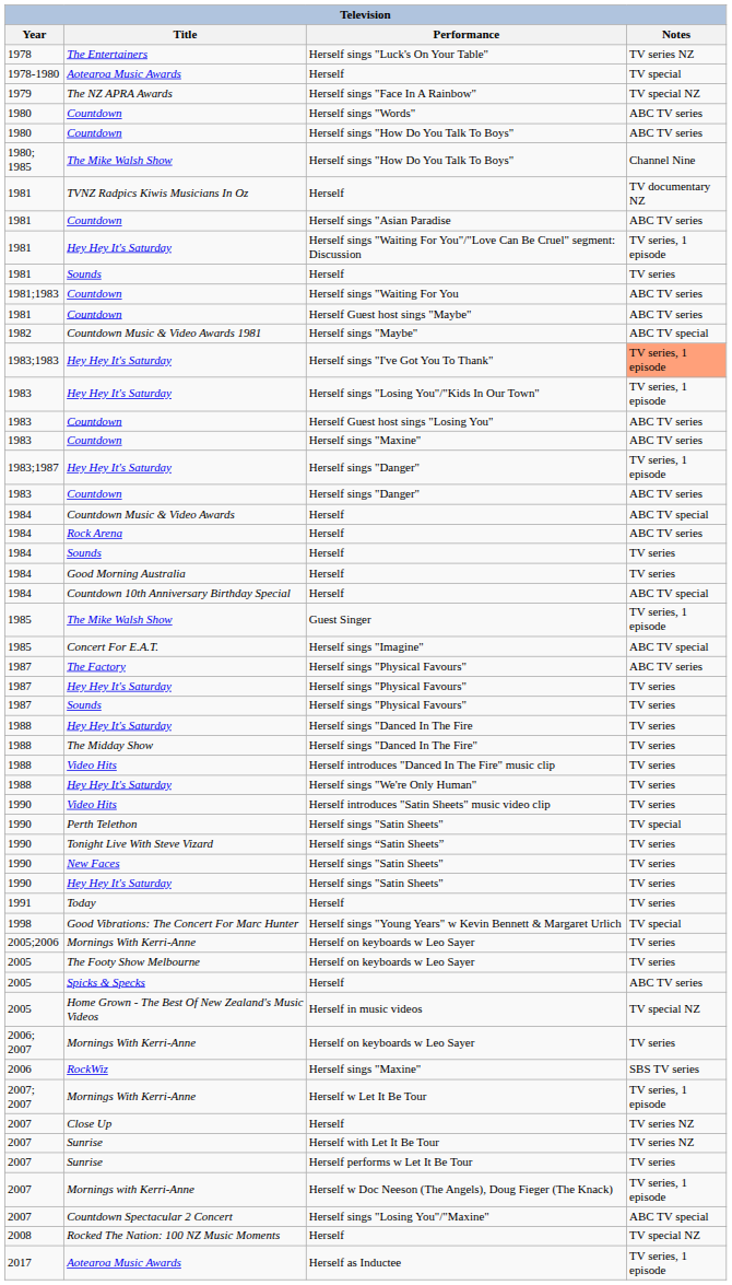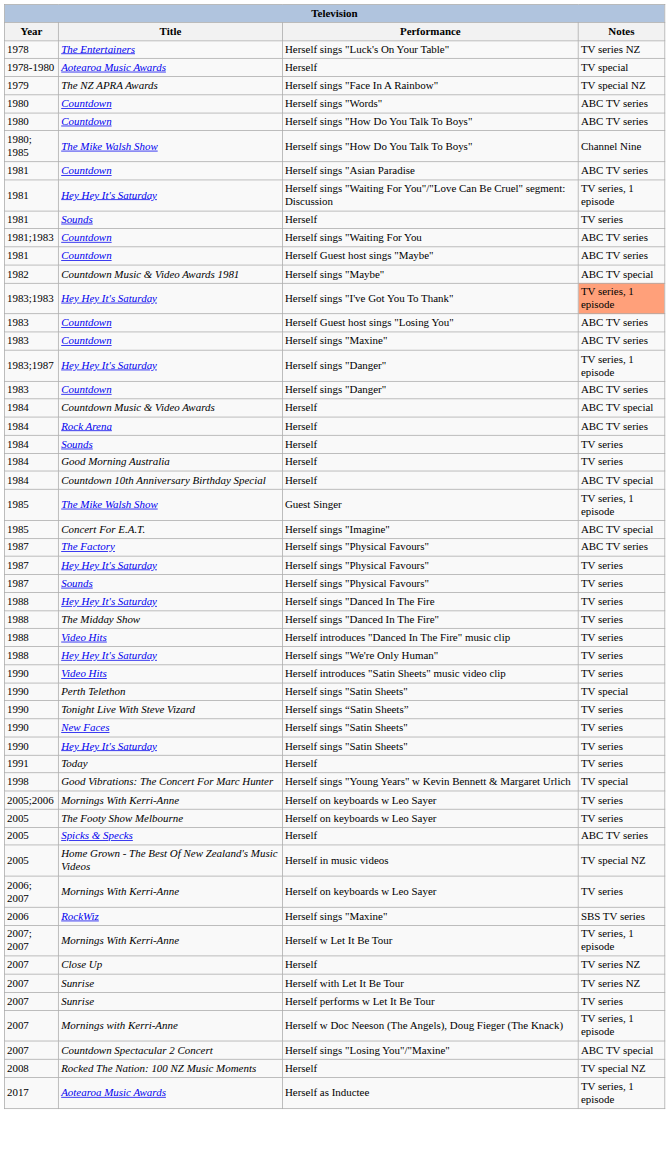- row: 1981 | TVNZ Radpics Kiwis Musicians In Oz | Herself | TV documentary NZ
- row: 1983 | Hey Hey It's Saturday | Herself sings "Losing You"/"Kids In Our Town" | TV series, 1 episode
